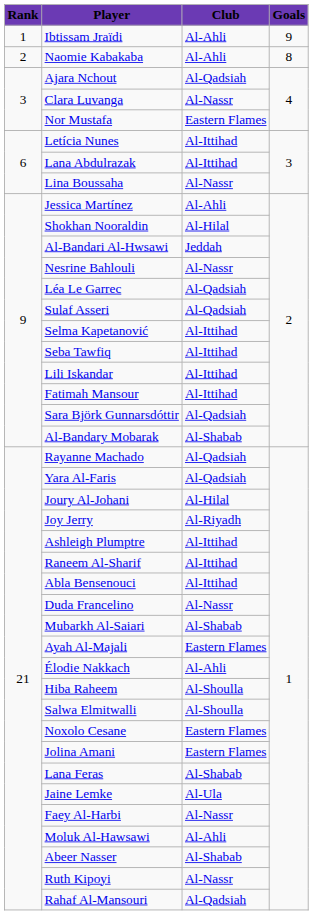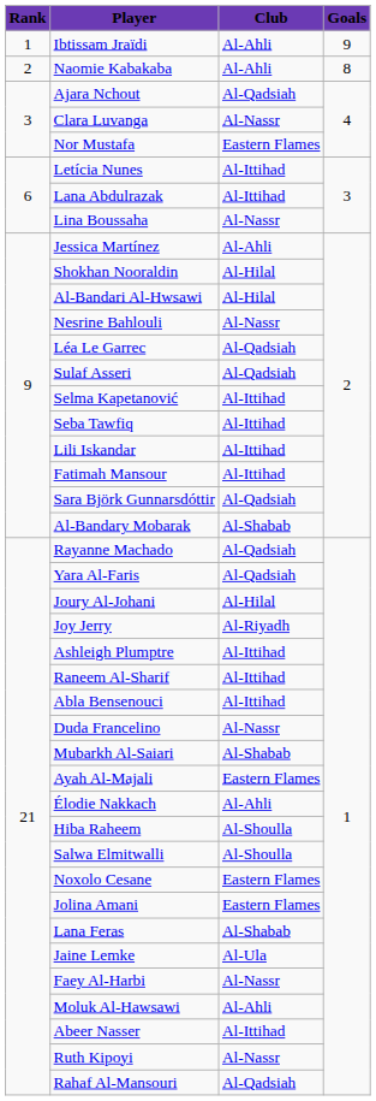Al-Bandari Al-Hwsawi | Club: Jeddah -> Al-Hilal
Abeer Nasser | Club: Al-Shabab -> Al-Ittihad
